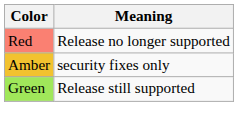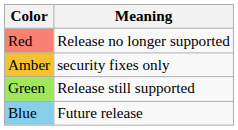+ row: Blue | Future release
